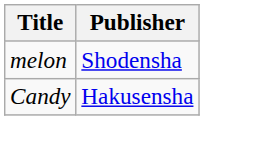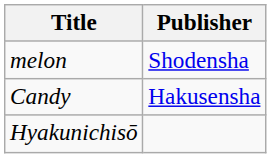+ row: Hyakunichisō
